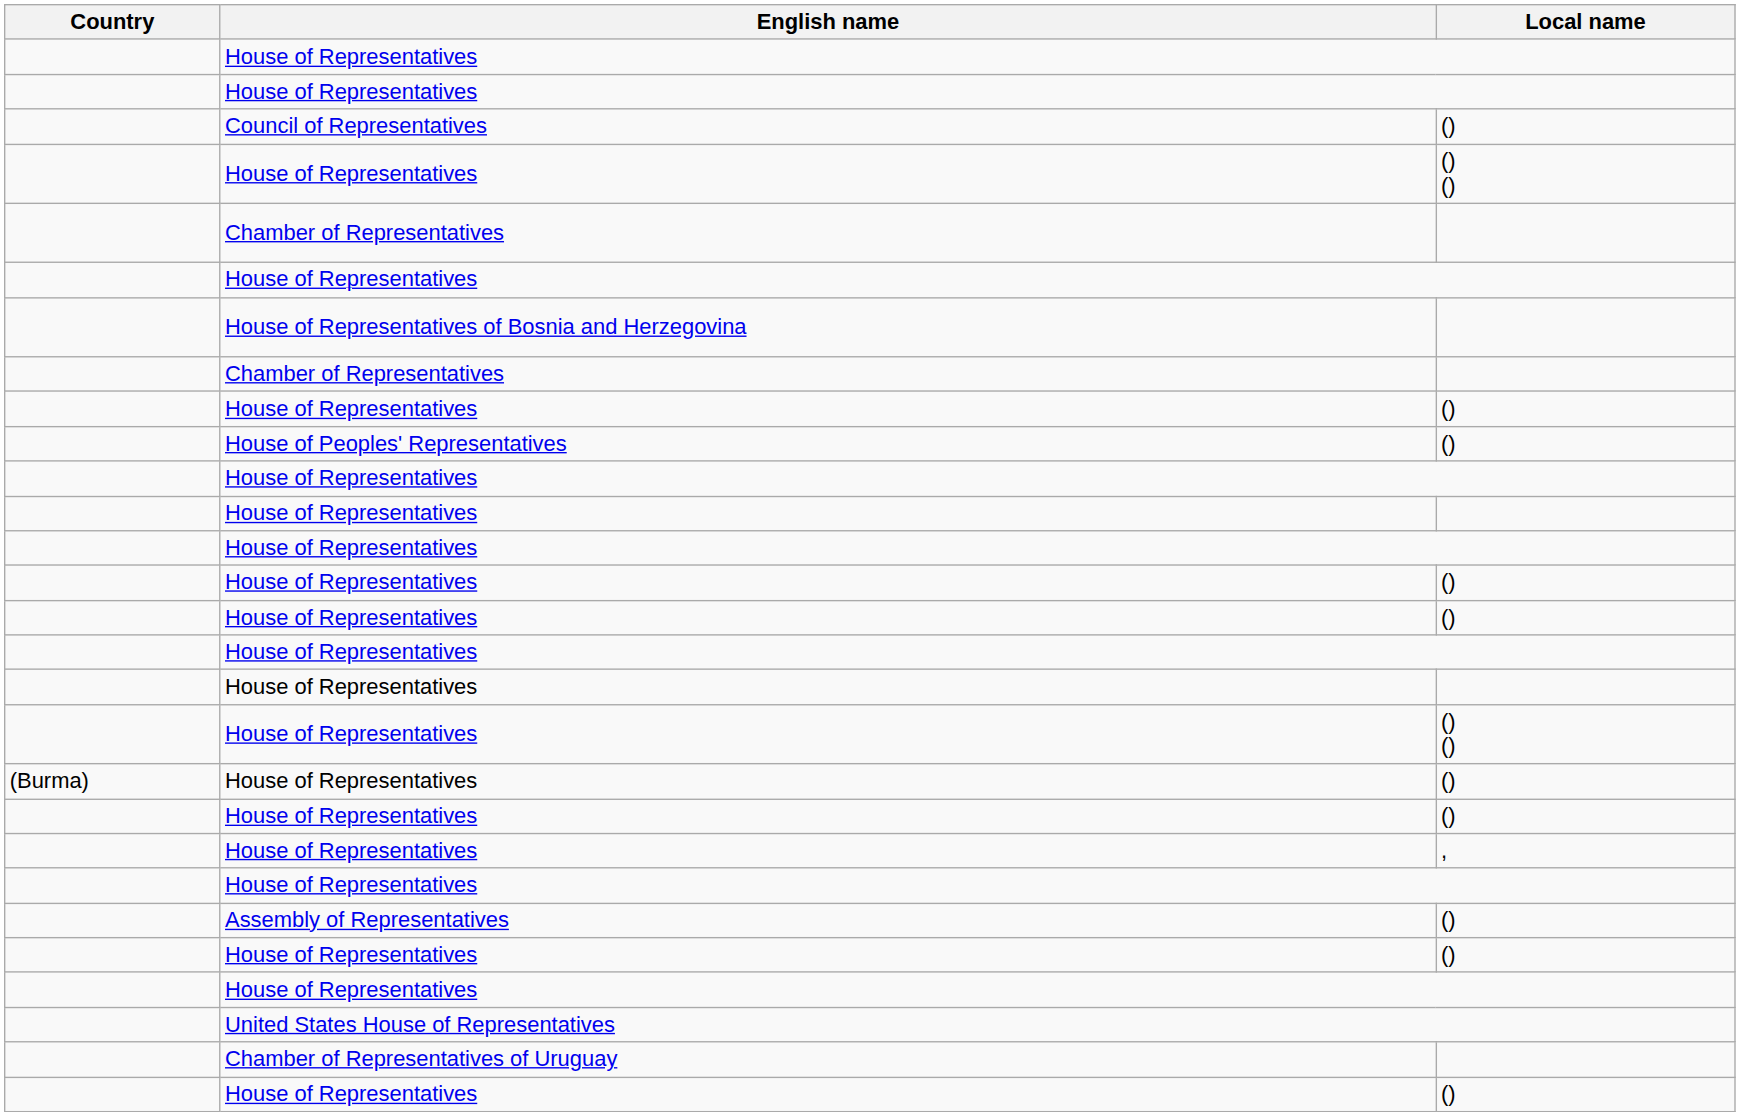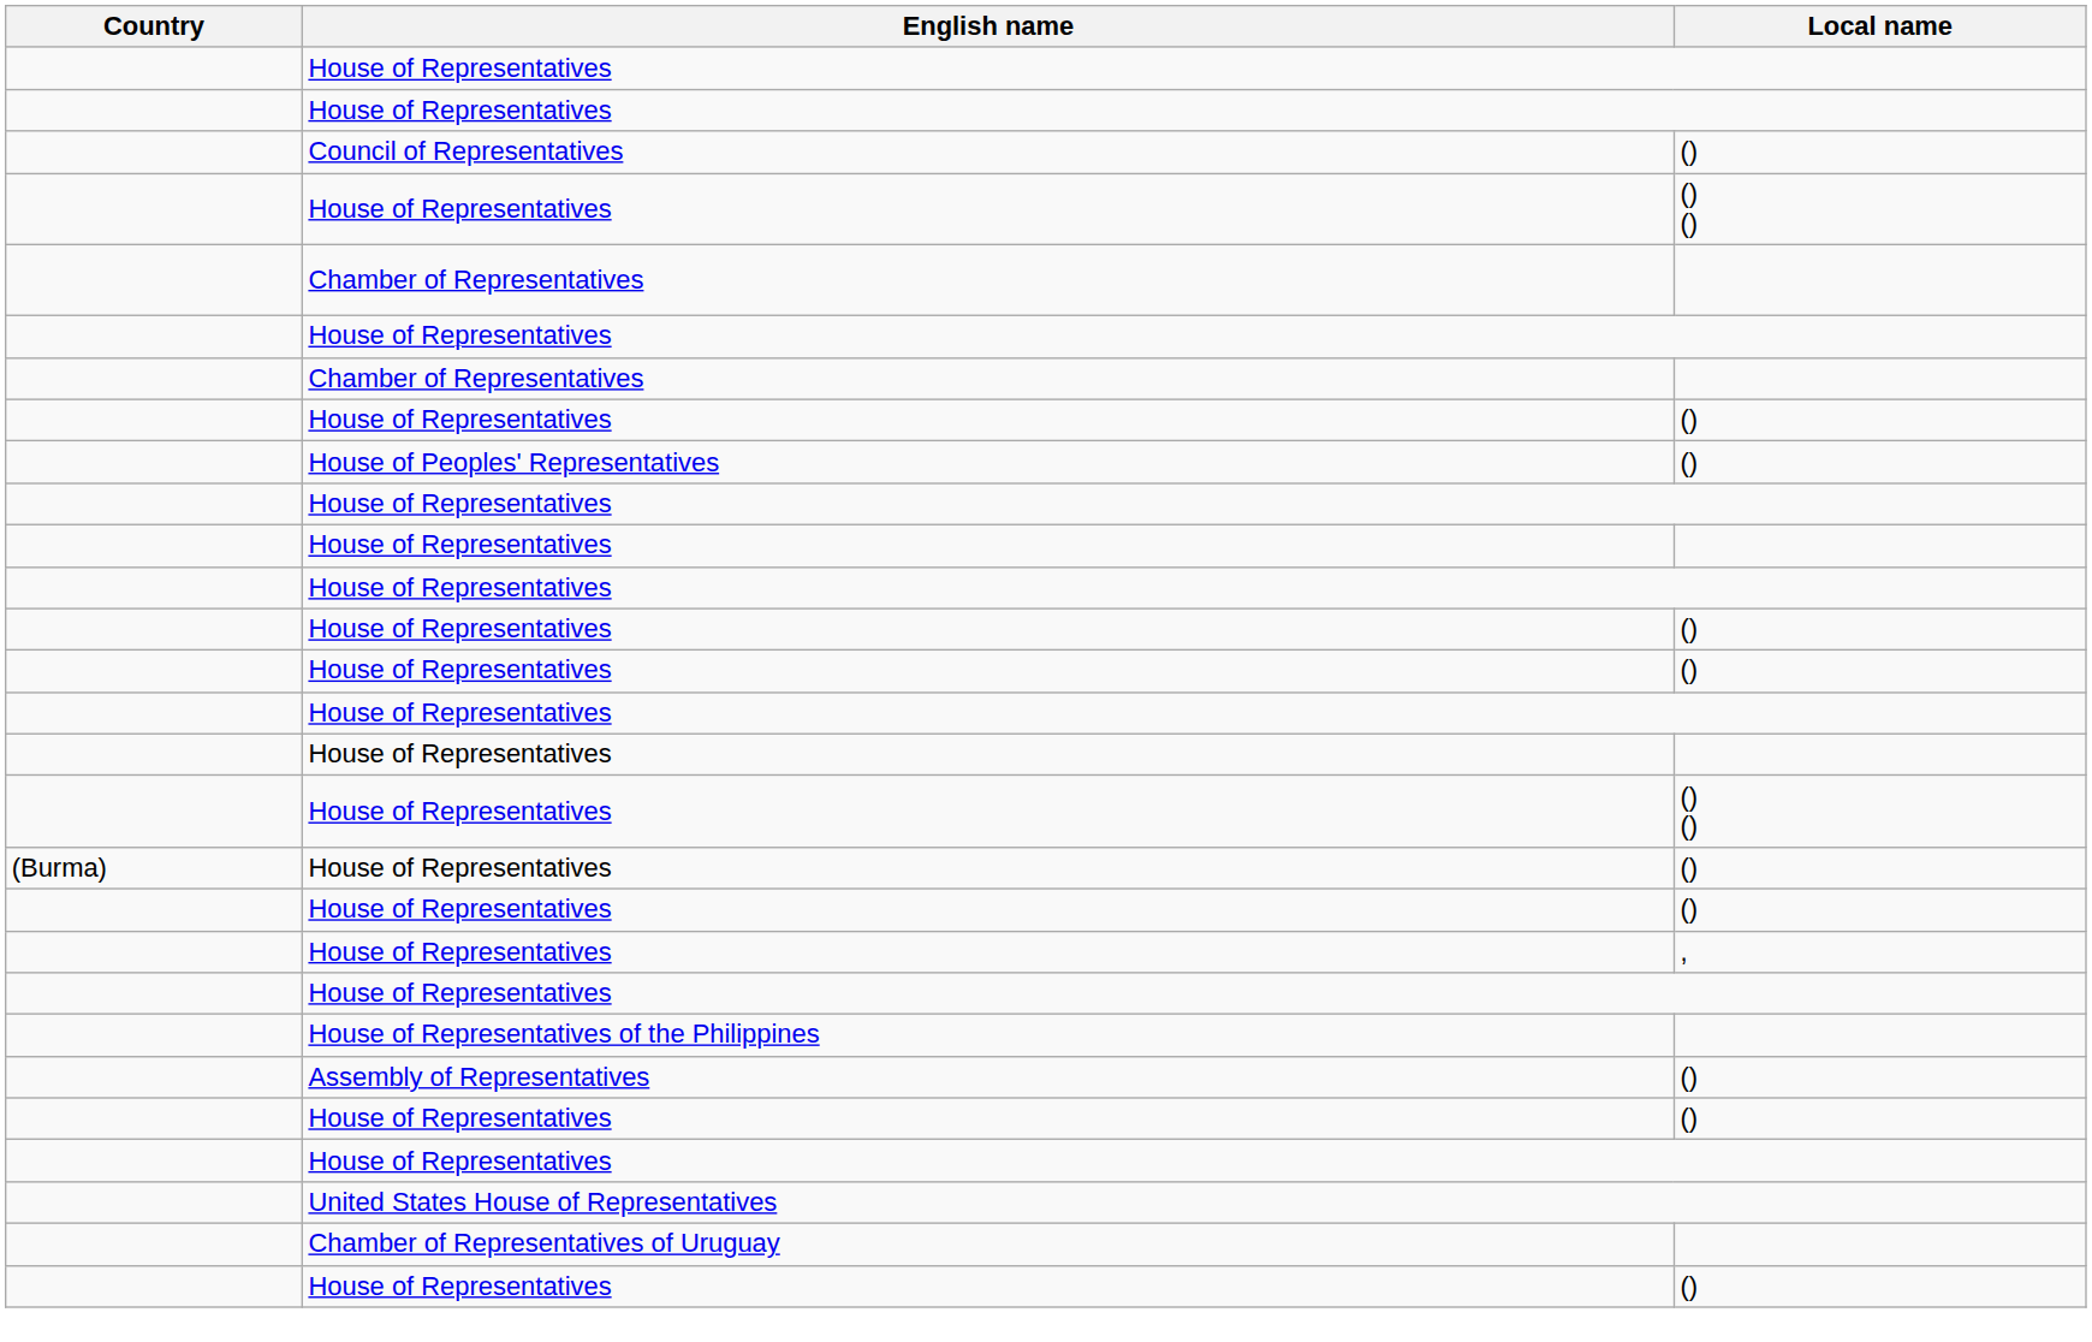- row: House of Representatives of Bosnia and Herzegovina
+ row: House of Representatives of the Philippines
